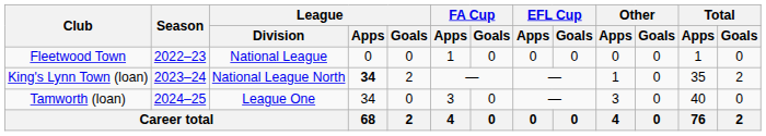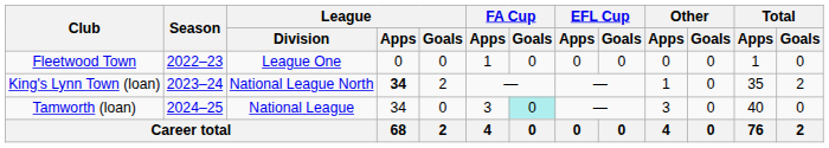Fleetwood Town | League / Division: National League -> League One
Tamworth (loan) | League / Division: League One -> National League
Tamworth (loan) | FA Cup / Goals: no background -> paleturquoise background
